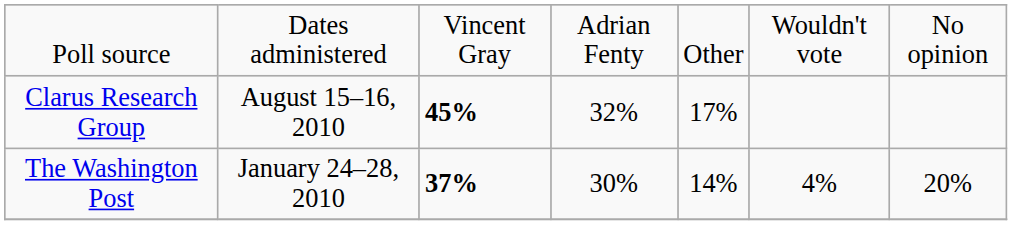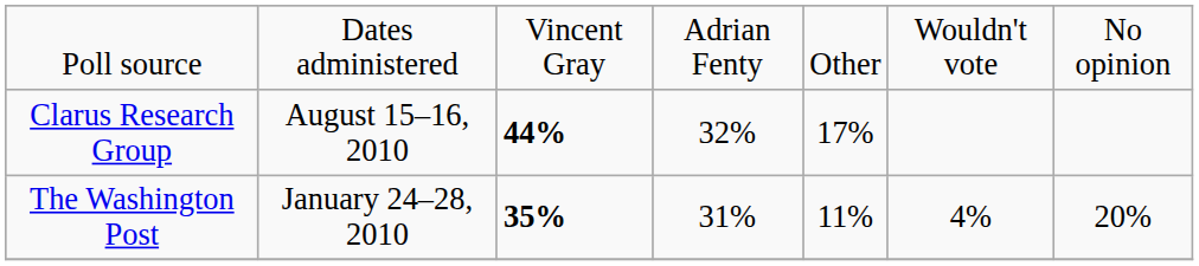Clarus Research Group | column 3: 45% -> 44%
The Washington Post | column 3: 37% -> 35%
The Washington Post | column 4: 30% -> 31%
The Washington Post | column 5: 14% -> 11%
